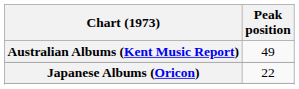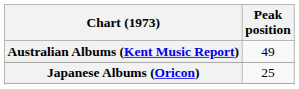Japanese Albums (Oricon) | Peak position: 22 -> 25
